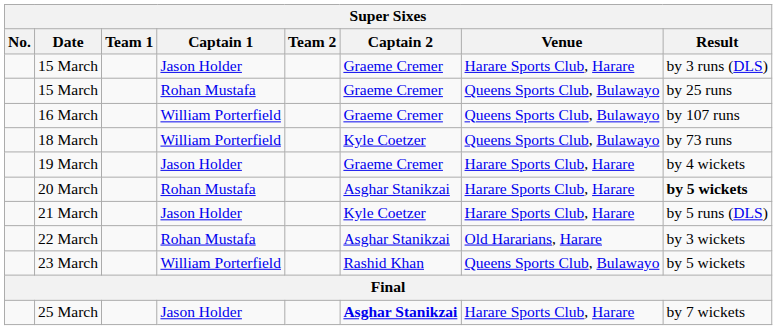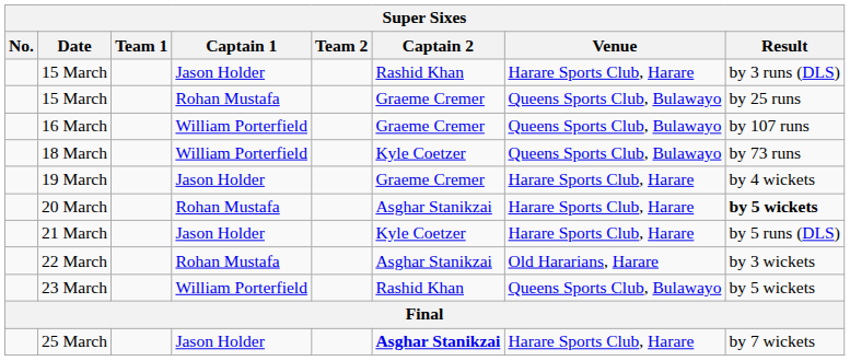15 March / Jason Holder | Captain 2: Graeme Cremer -> Rashid Khan
